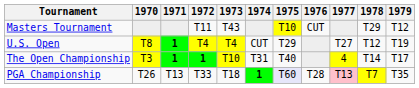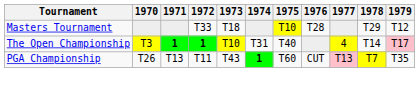Masters Tournament | 1972: T11 -> T33
Masters Tournament | 1973: T43 -> T18
Masters Tournament | 1976: CUT -> T28
- row: U.S. Open | T8 | 1 | T4 | T4 | CUT | T29 | T27 | T12 | T19
The Open Championship | 1979: no background -> pink background
PGA Championship | 1972: T33 -> T11
PGA Championship | 1973: T18 -> T43
PGA Championship | 1975: lavender background -> no background
PGA Championship | 1976: T28 -> CUT
